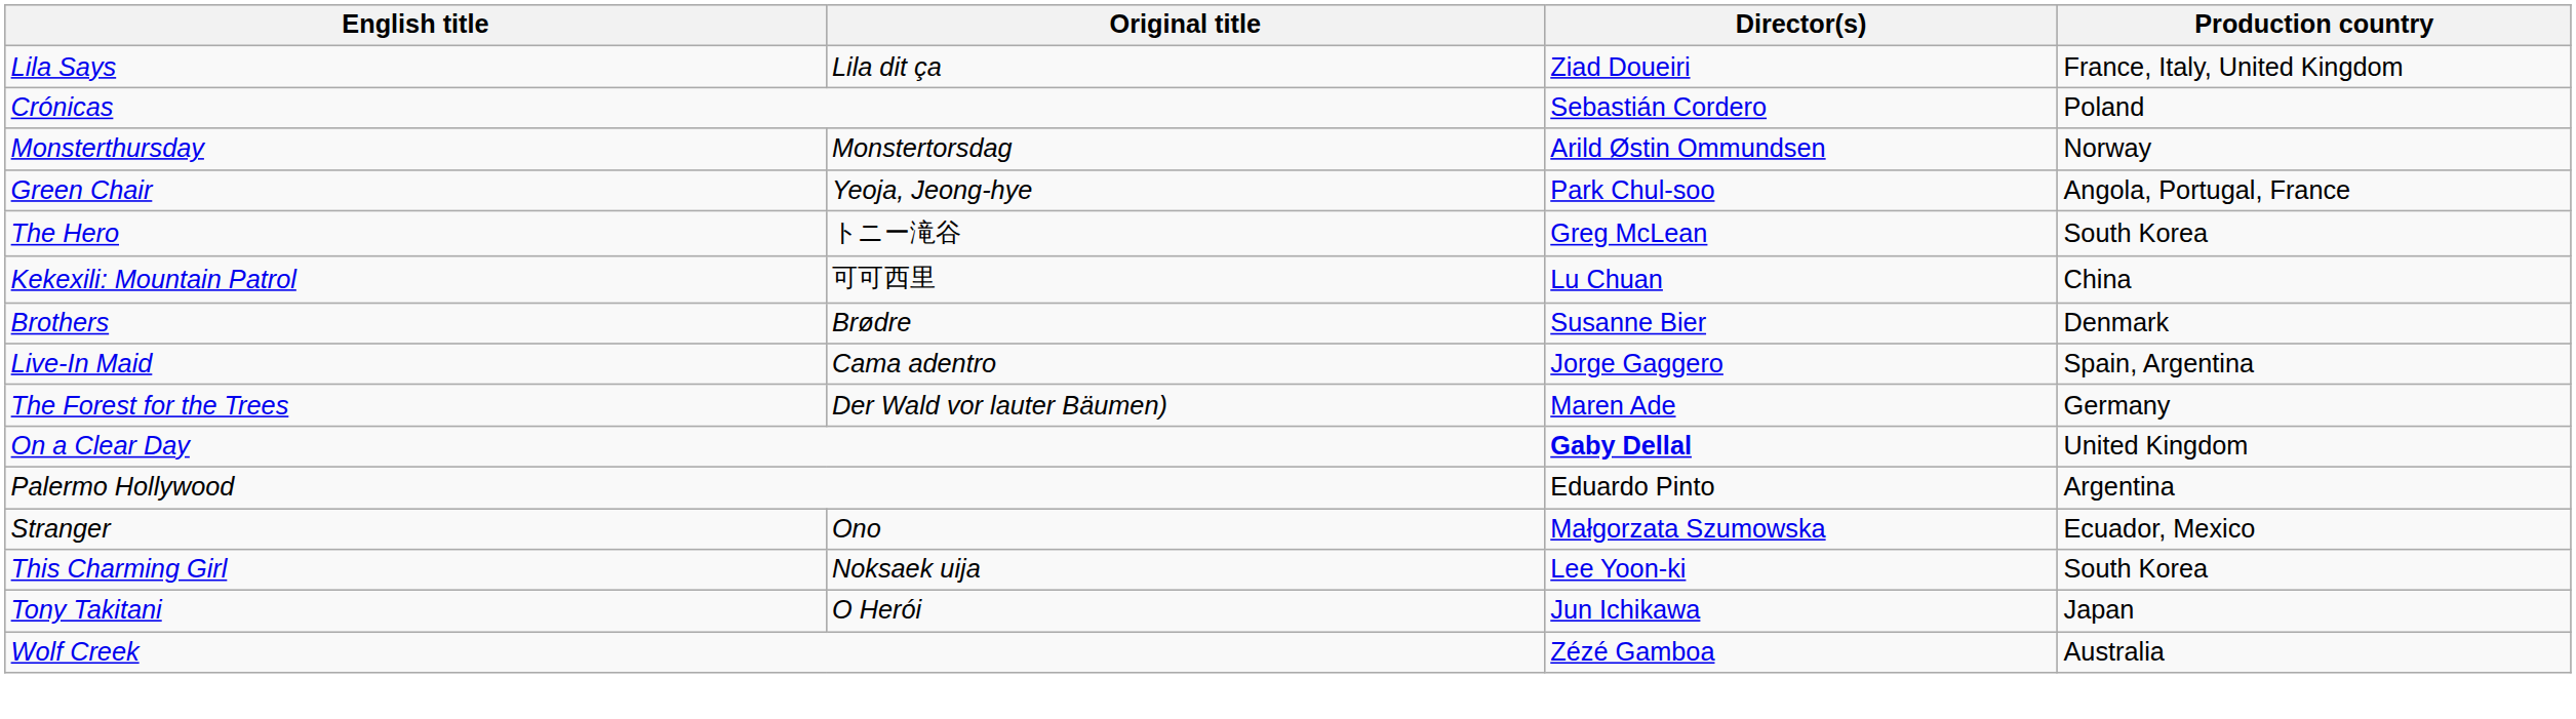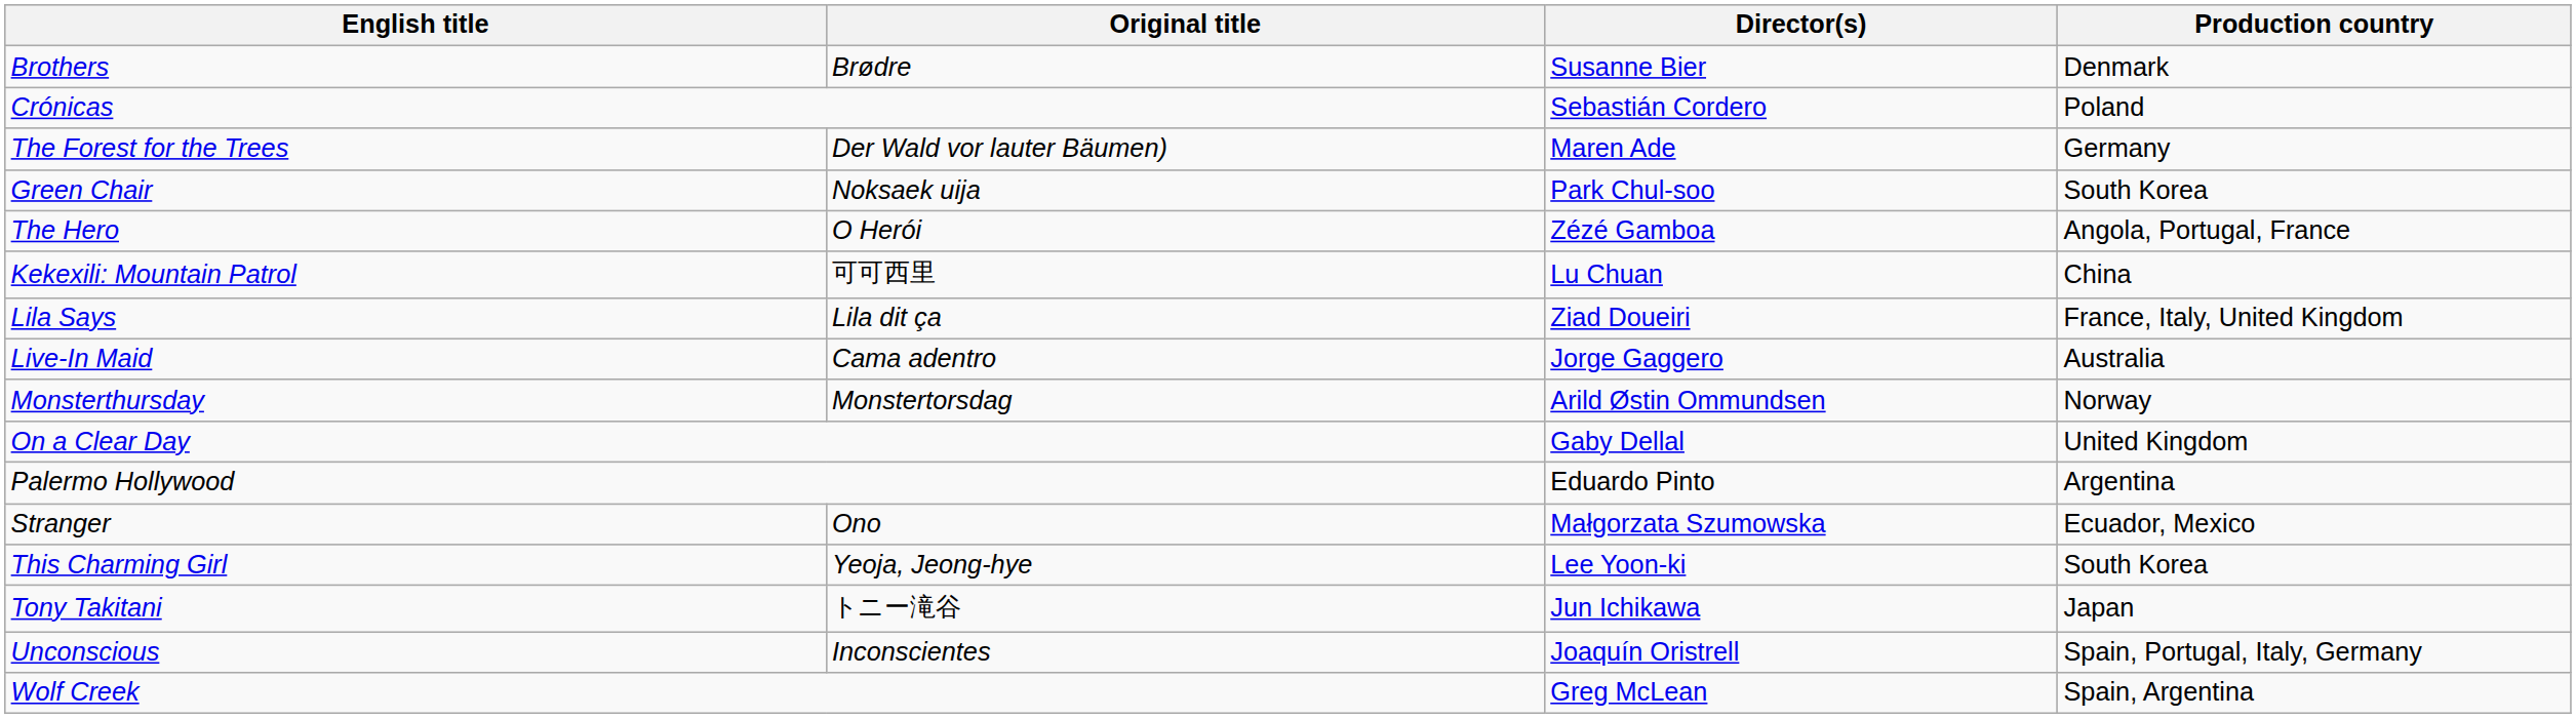rows swapped: Brothers <-> Lila Says
rows swapped: The Forest for the Trees <-> Monsterthursday
Green Chair | Original title: Yeoja, Jeong-hye -> Noksaek uija
Green Chair | Production country: Angola, Portugal, France -> South Korea
The Hero | Original title: トニー滝谷 -> O Herói
The Hero | Director(s): Greg McLean -> Zézé Gamboa
The Hero | Production country: South Korea -> Angola, Portugal, France
Live-In Maid | Production country: Spain, Argentina -> Australia
On a Clear Day | Director(s): bold -> normal
This Charming Girl | Original title: Noksaek uija -> Yeoja, Jeong-hye
Tony Takitani | Original title: O Herói -> トニー滝谷
+ row: Unconscious | Inconscientes | Joaquín Oristrell | Spain, Portugal, Italy, Germany
Wolf Creek | Director(s): Zézé Gamboa -> Greg McLean
Wolf Creek | Production country: Australia -> Spain, Argentina
